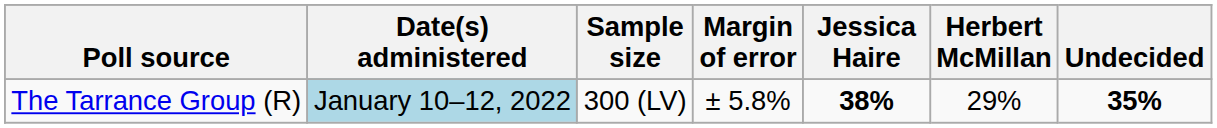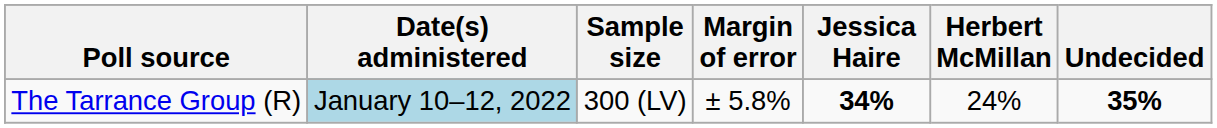The Tarrance Group (R) | Jessica Haire: 38% -> 34%
The Tarrance Group (R) | Herbert McMillan: 29% -> 24%
